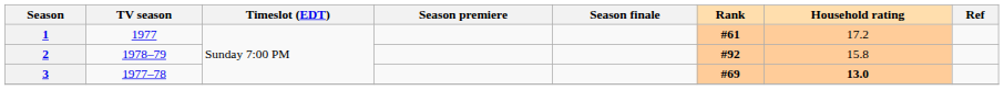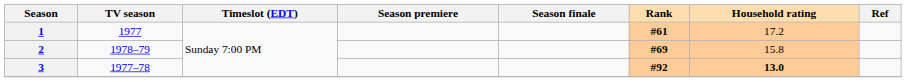2 | Rank: #92 -> #69
3 | Rank: #69 -> #92
